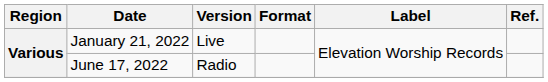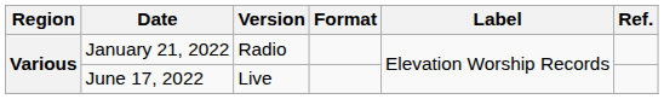January 21, 2022 | Version: Live -> Radio
June 17, 2022 | Version: Radio -> Live
